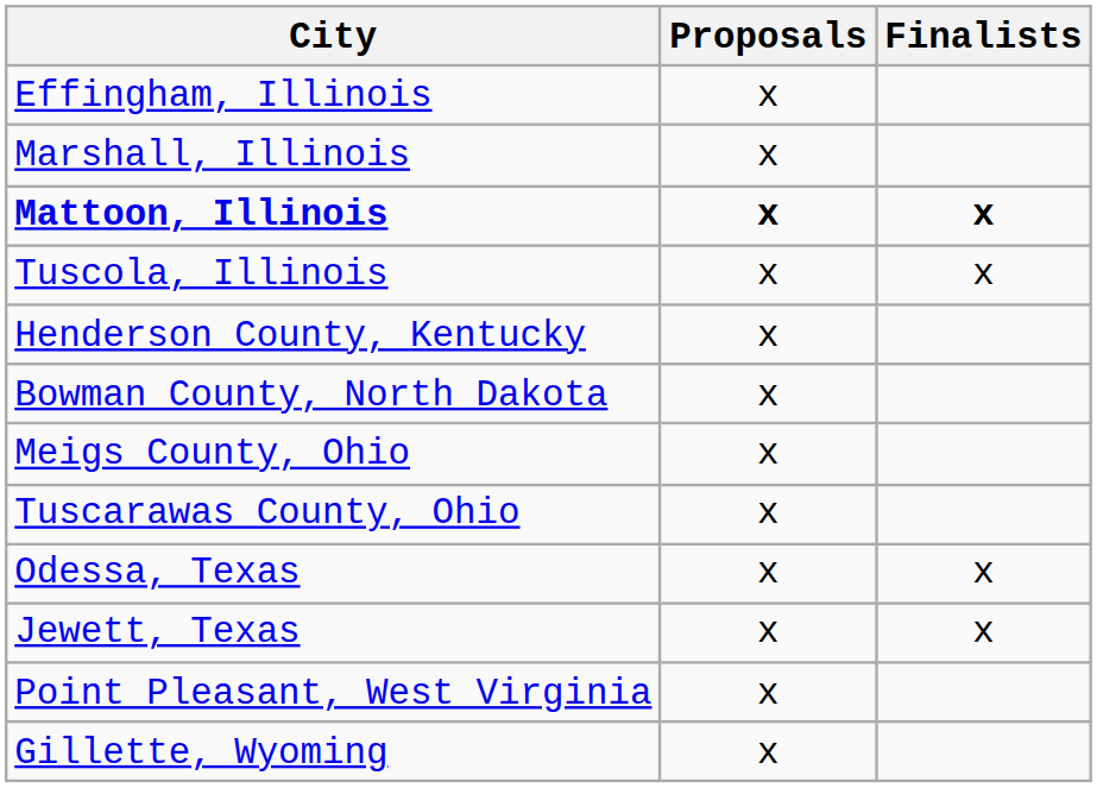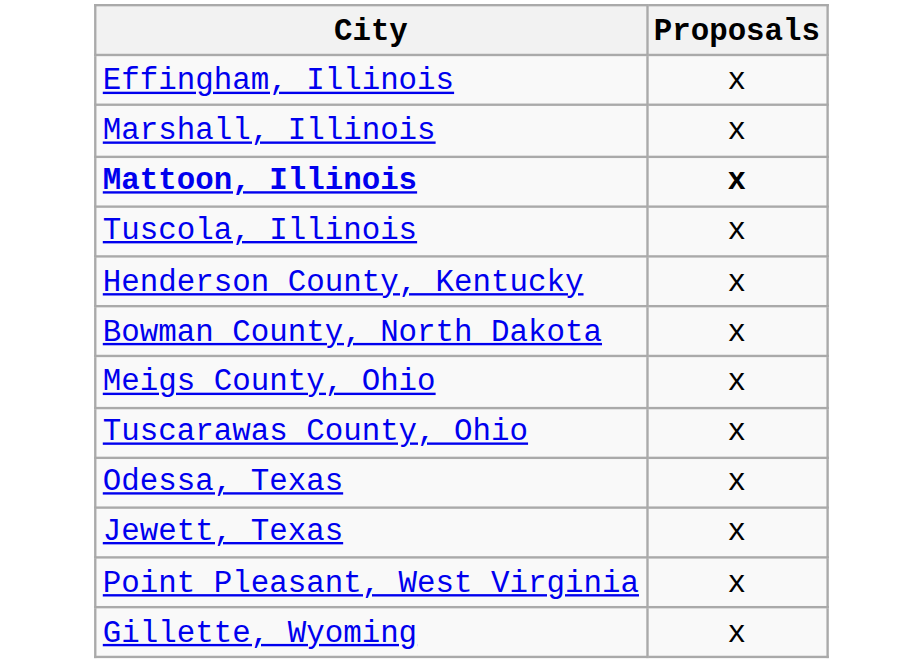- column: Finalists | x | x | x | x
